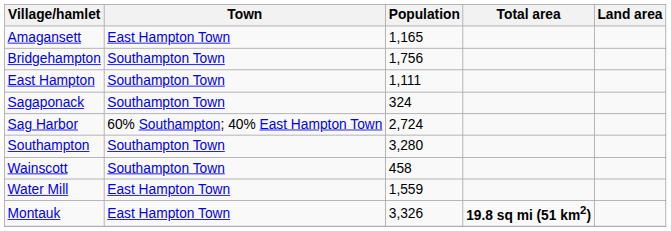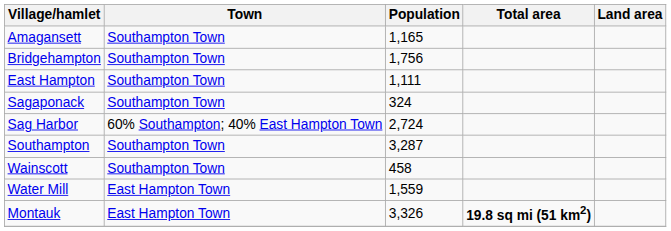Amagansett | Town: East Hampton Town -> Southampton Town
Southampton | Population: 3,280 -> 3,287
